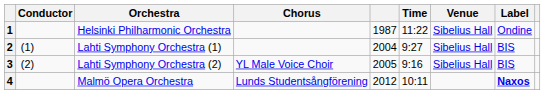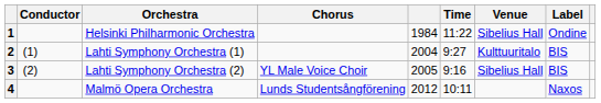1 | column 5: 1987 -> 1984
2 | Venue: Sibelius Hall -> Kulttuuritalo
4 | Label: bold -> normal
